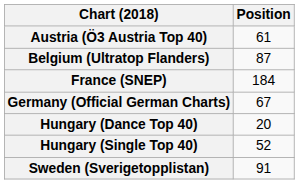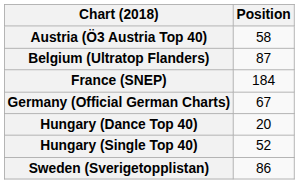Austria (Ö3 Austria Top 40) | Position: 61 -> 58
Sweden (Sverigetopplistan) | Position: 91 -> 86
